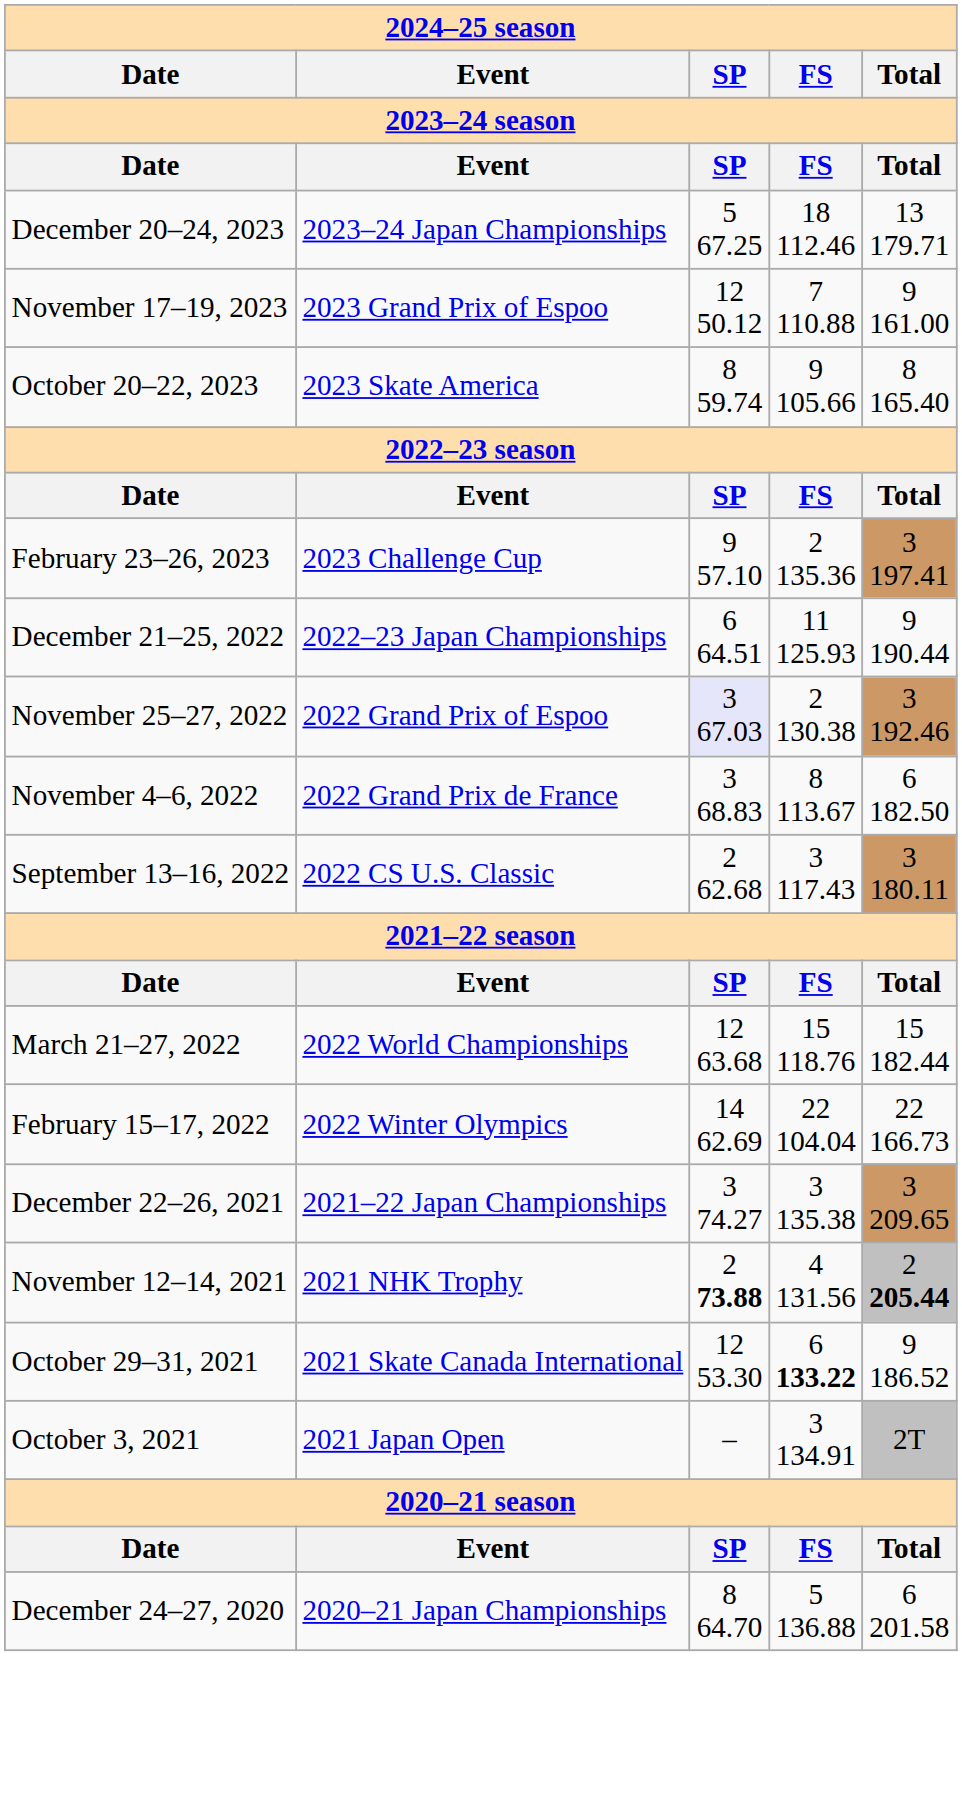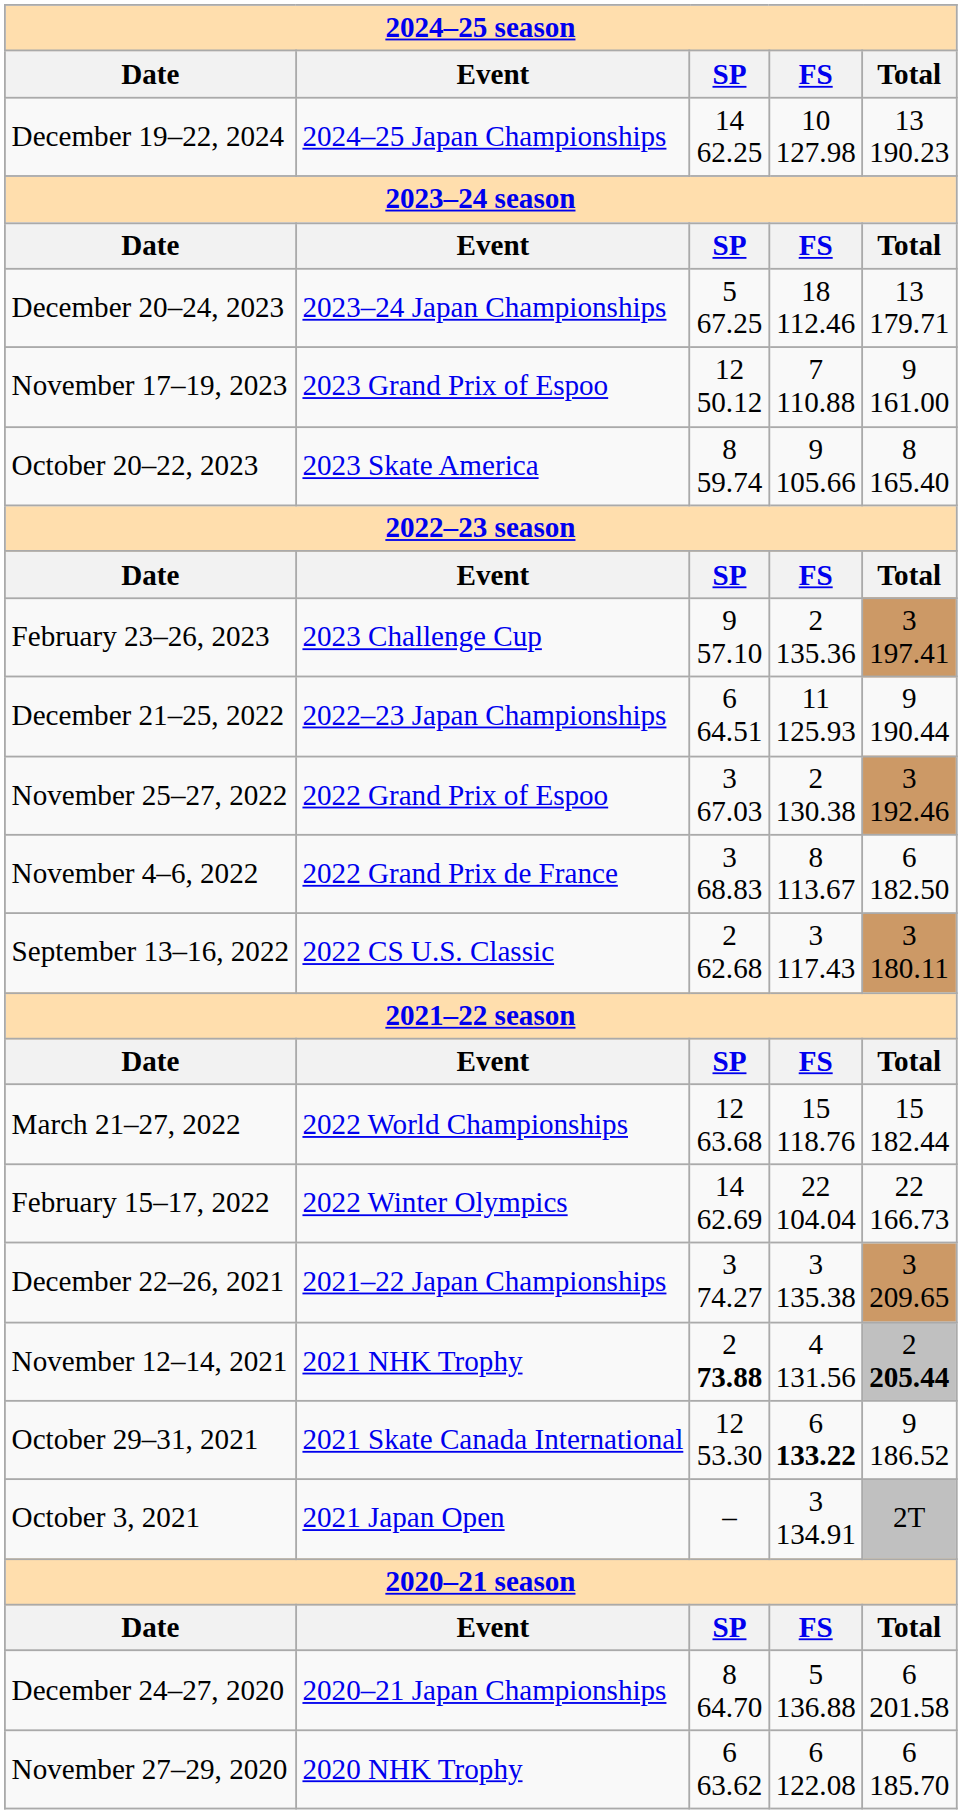+ row: December 19–22, 2024 | 2024–25 Japan Championships | 14 62.25 | 10 127.98 | 13 190.23
November 25–27, 2022 | SP: lavender background -> no background
+ row: November 27–29, 2020 | 2020 NHK Trophy | 6 63.62 | 6 122.08 | 6 185.70
